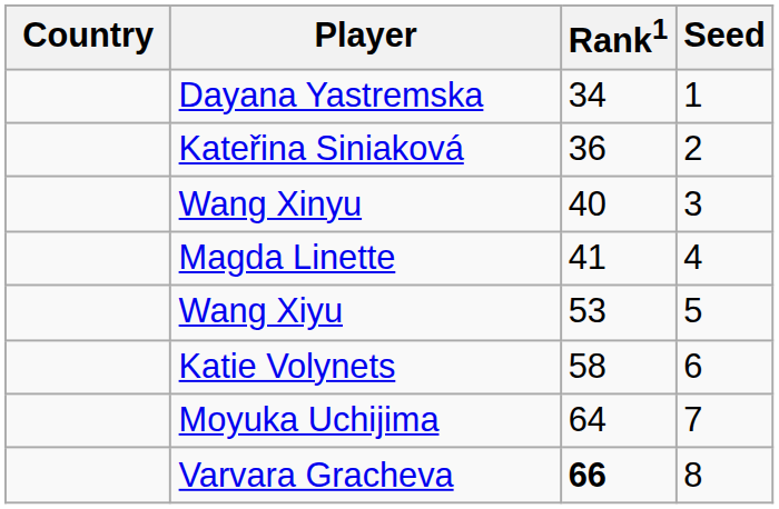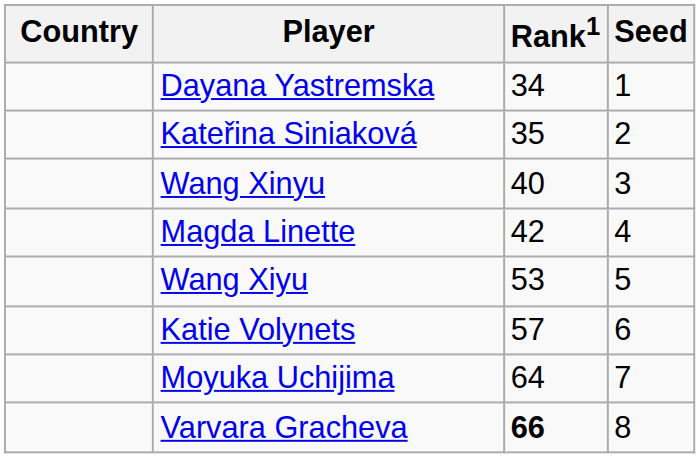Kateřina Siniaková | Rank1: 36 -> 35
Magda Linette | Rank1: 41 -> 42
Katie Volynets | Rank1: 58 -> 57
